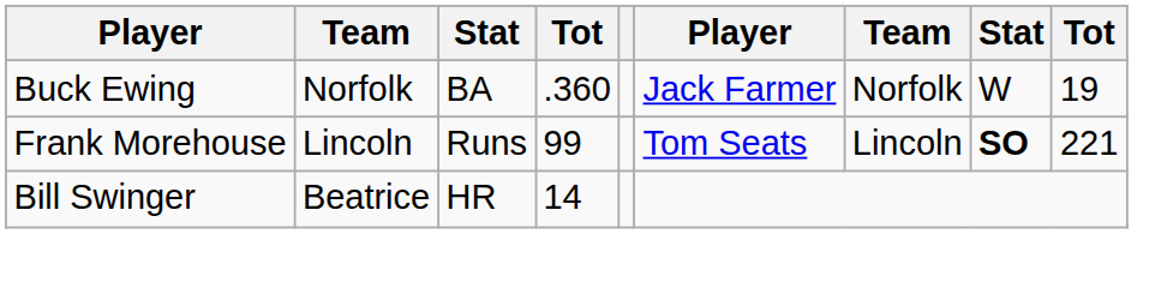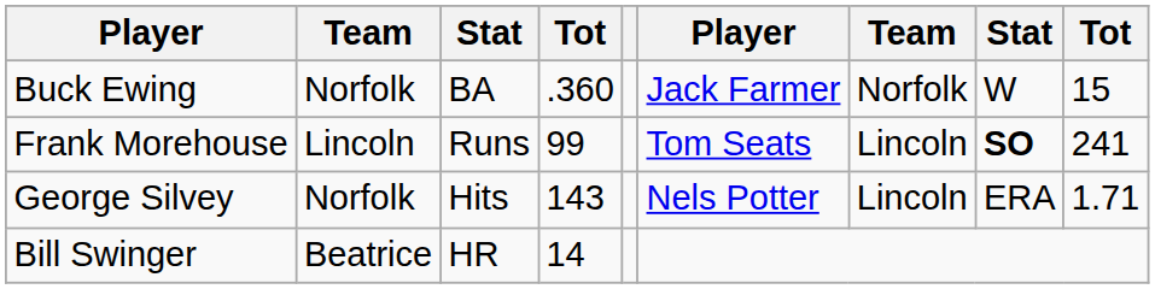Buck Ewing | column 9: 19 -> 15
Frank Morehouse | column 9: 221 -> 241
+ row: George Silvey | Norfolk | Hits | 143 | Nels Potter | Lincoln | ERA | 1.71
